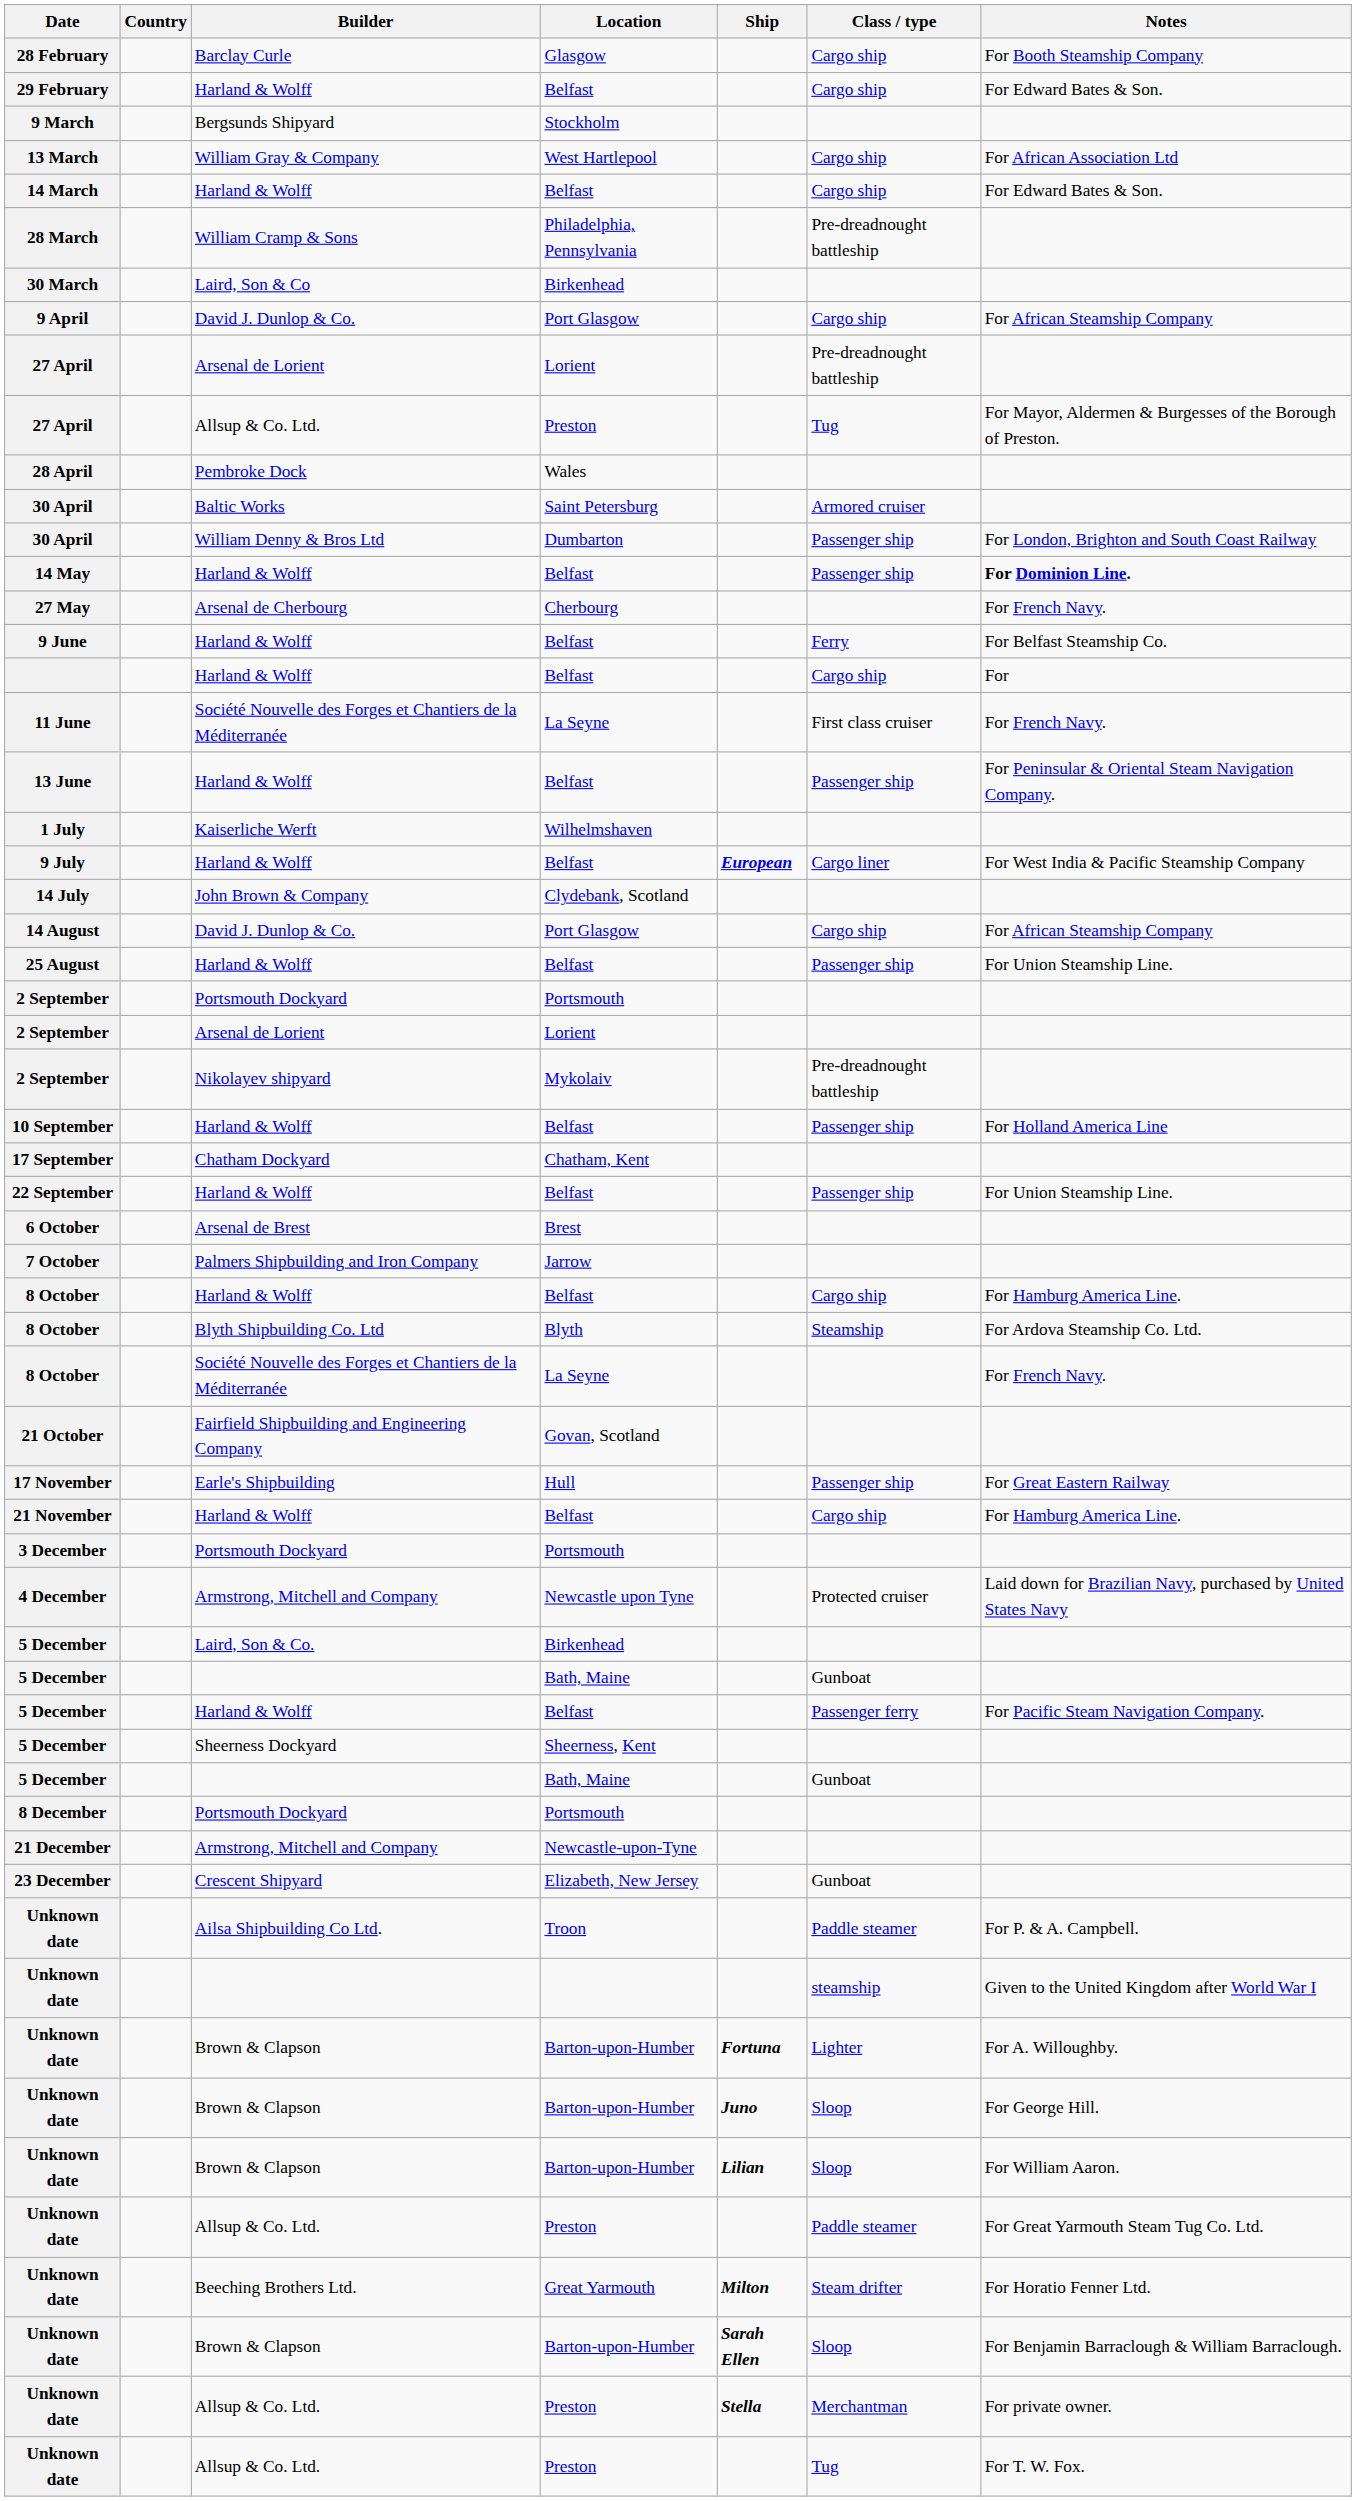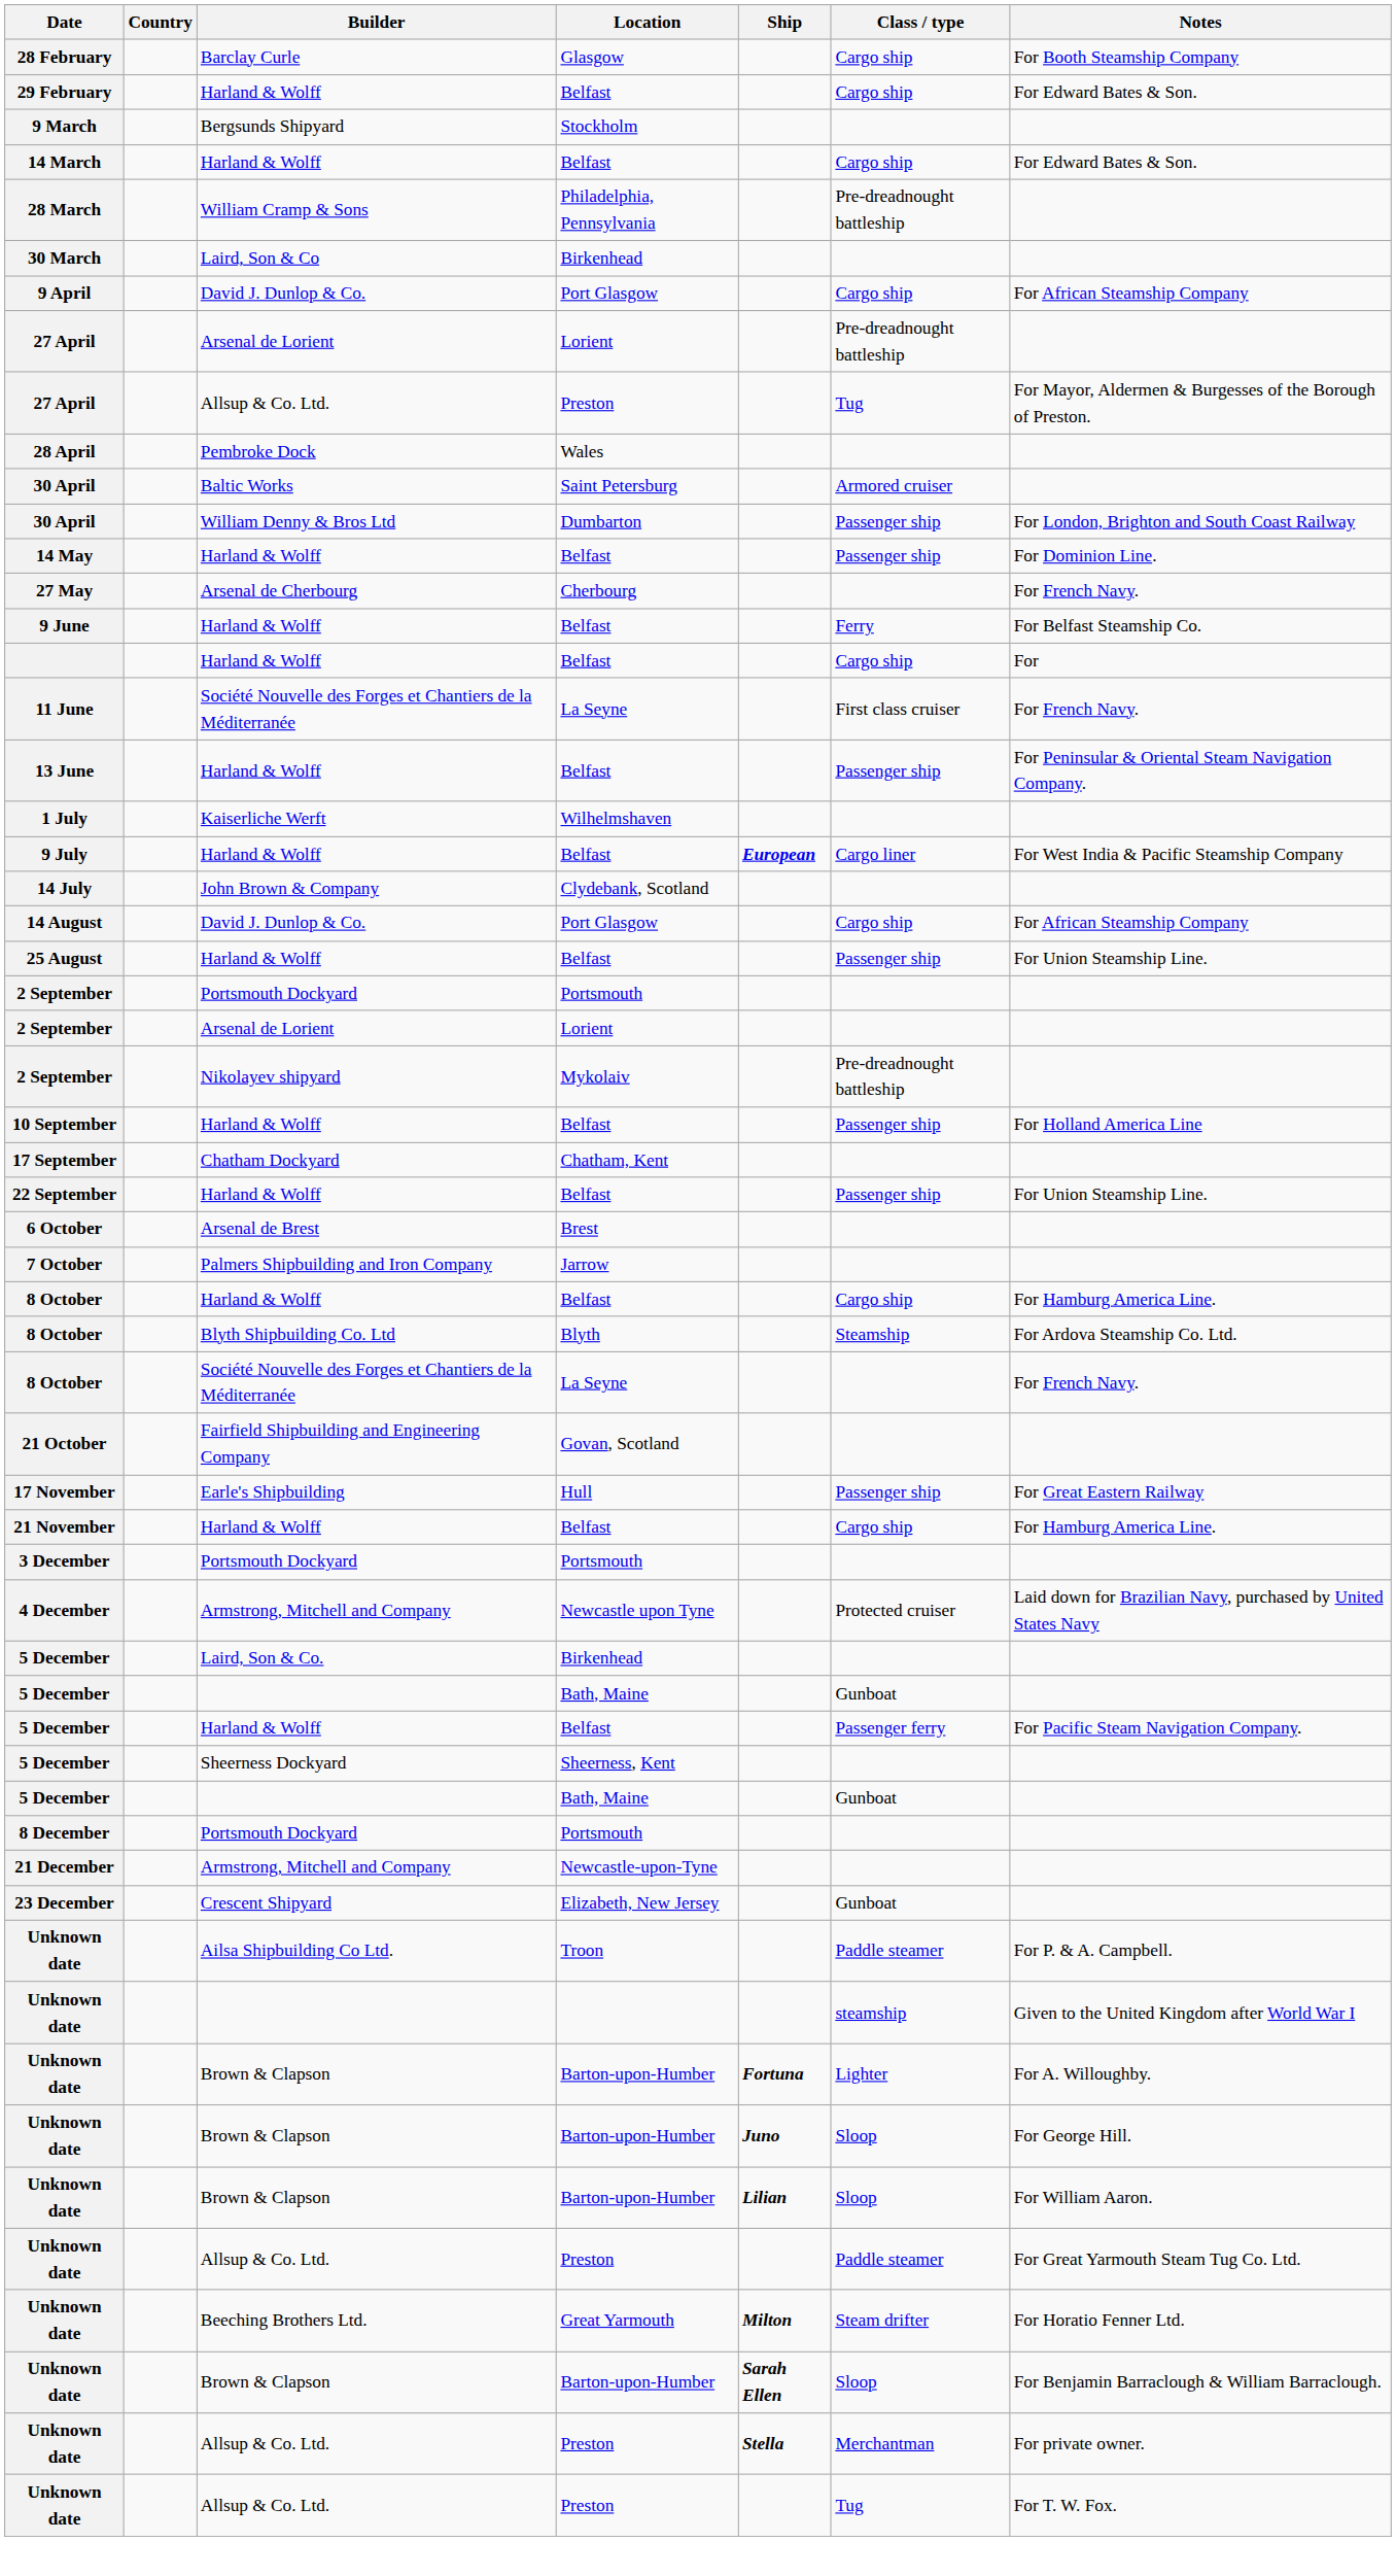- row: 13 March | William Gray & Company | West Hartlepool | Cargo ship | For African Association Ltd
14 May | Notes: bold -> normal
